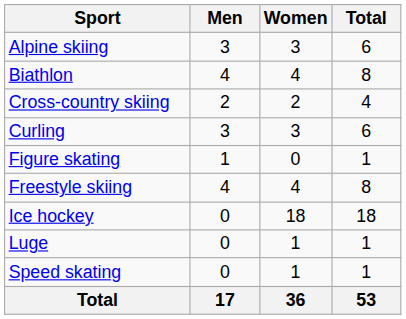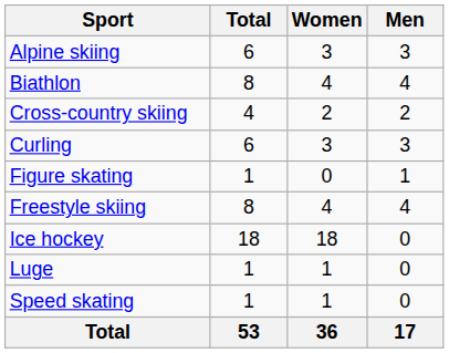columns swapped: Men <-> Total
